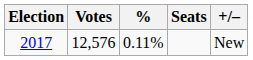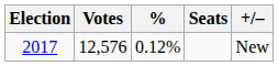2017 | %: 0.11% -> 0.12%
